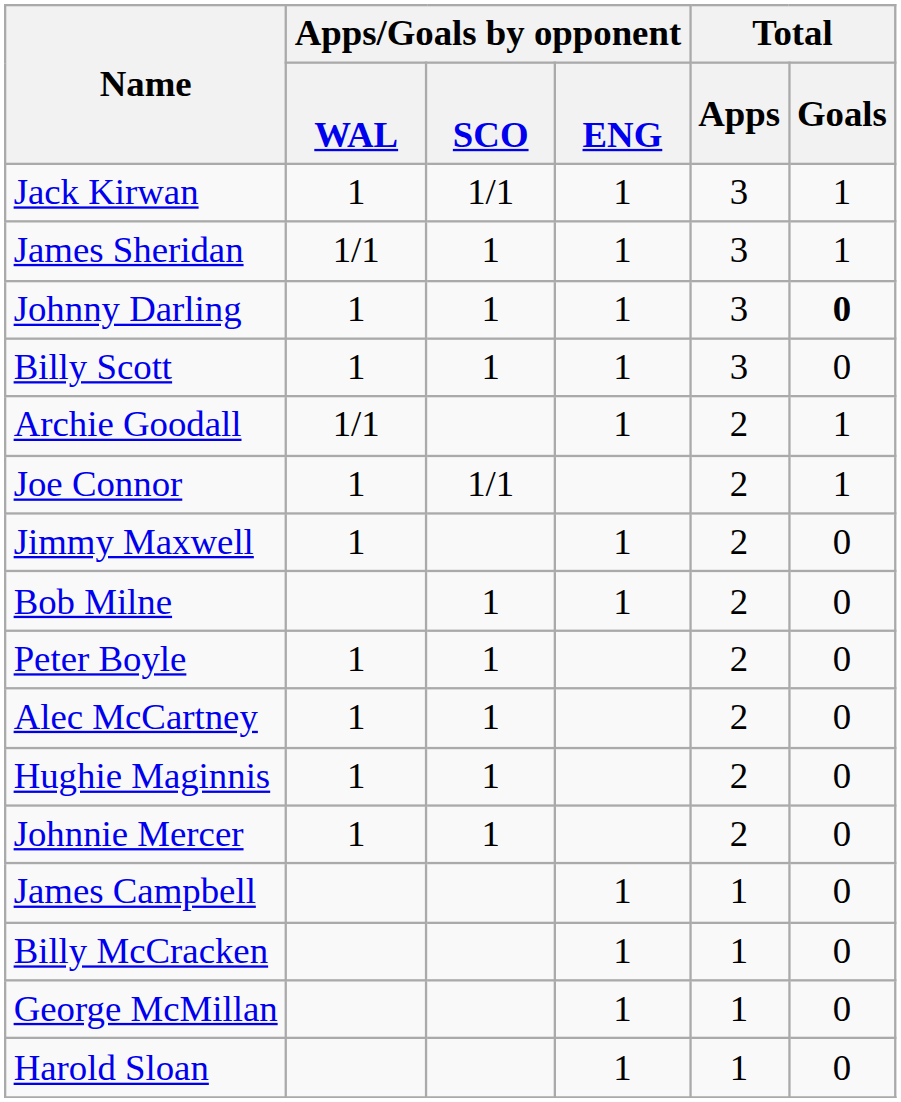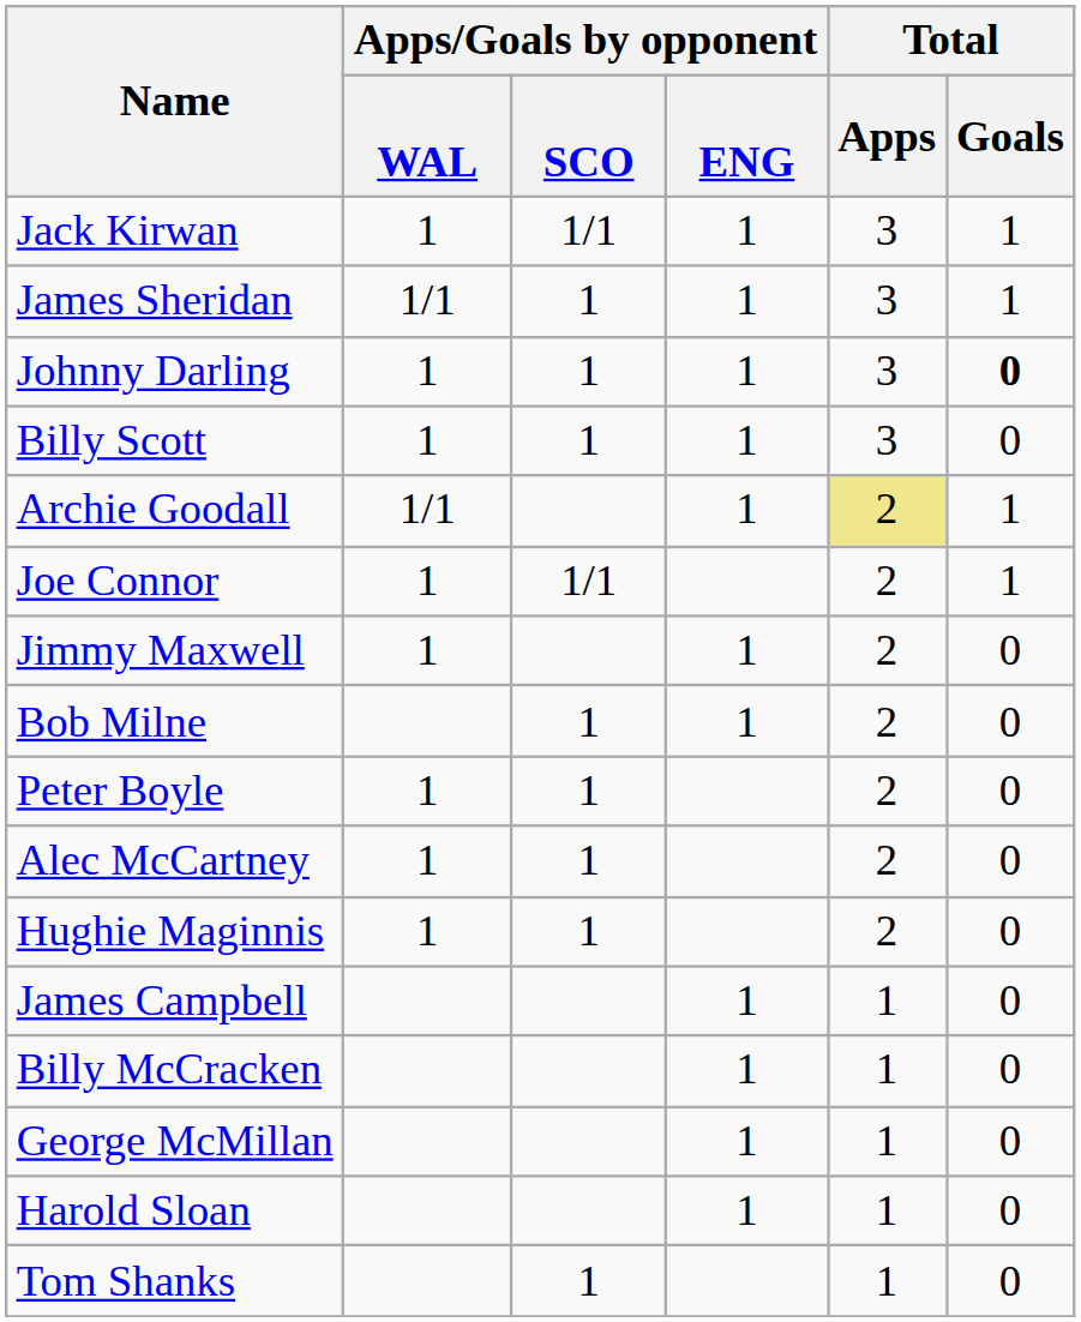Archie Goodall | Total / Apps: no background -> khaki background
- row: Johnnie Mercer | 1 | 1 | 2 | 0
+ row: Tom Shanks | 1 | 1 | 0
